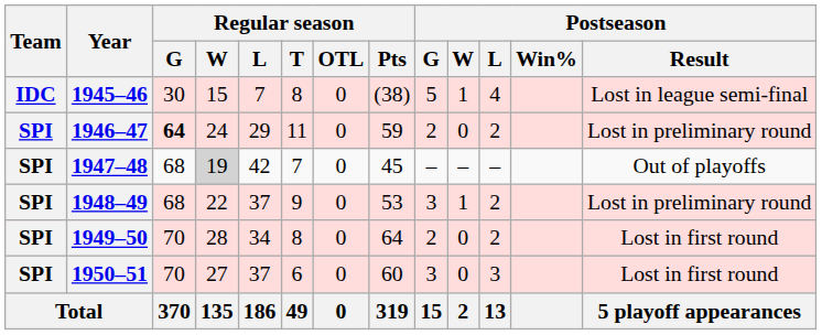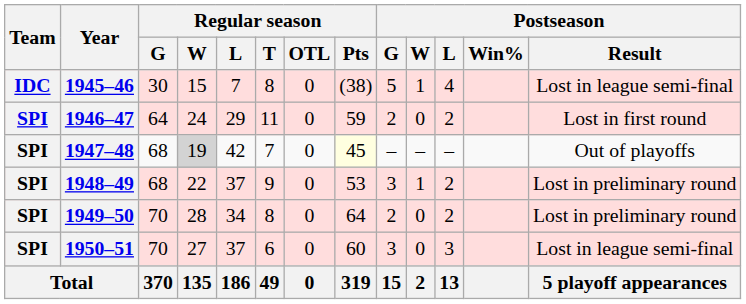1946–47 | Regular season / G: bold -> normal
1946–47 | Postseason / Result: Lost in preliminary round -> Lost in first round
1947–48 | Regular season / Pts: no background -> lightyellow background
1949–50 | Postseason / Result: Lost in first round -> Lost in preliminary round
1950–51 | Postseason / Result: Lost in first round -> Lost in league semi-final
